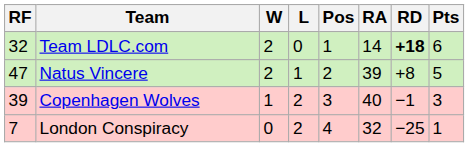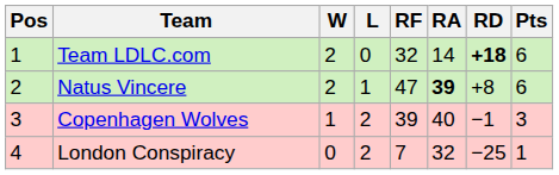columns swapped: Pos <-> RF
Natus Vincere | RA: normal -> bold
Natus Vincere | Pts: 5 -> 6
